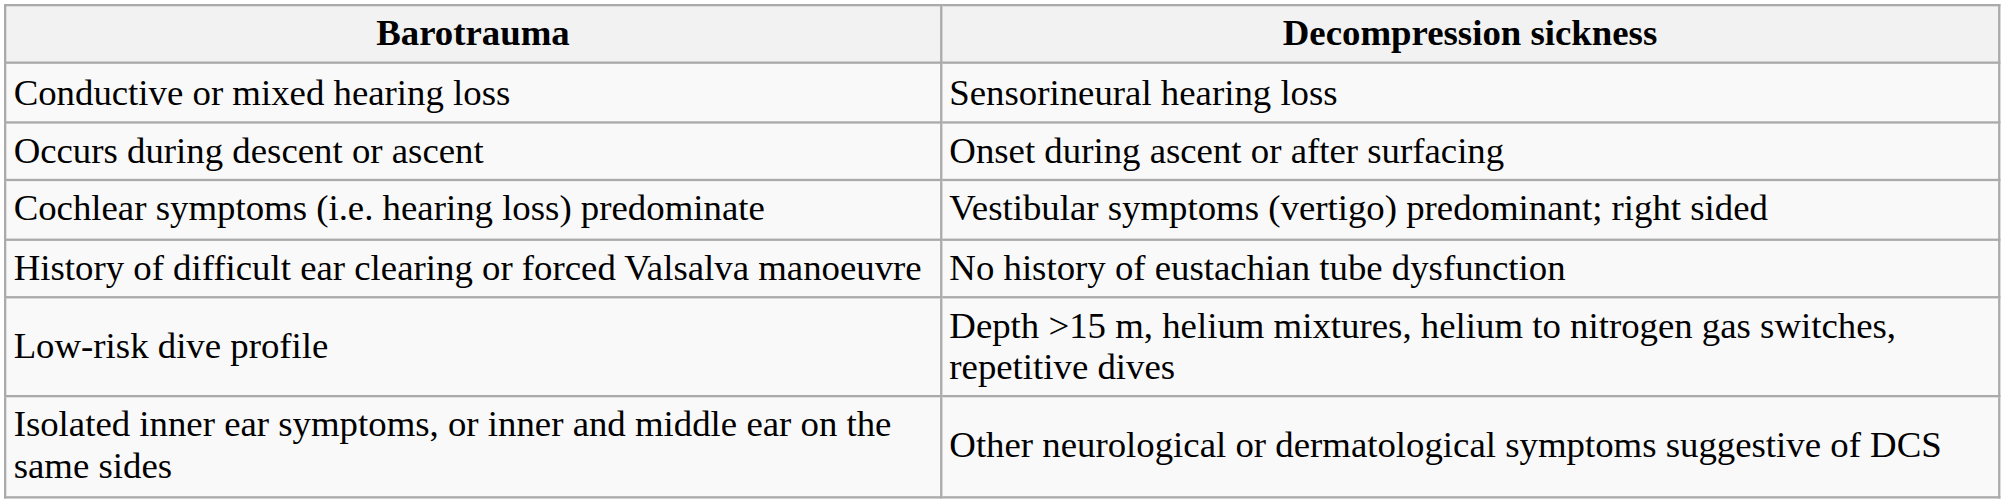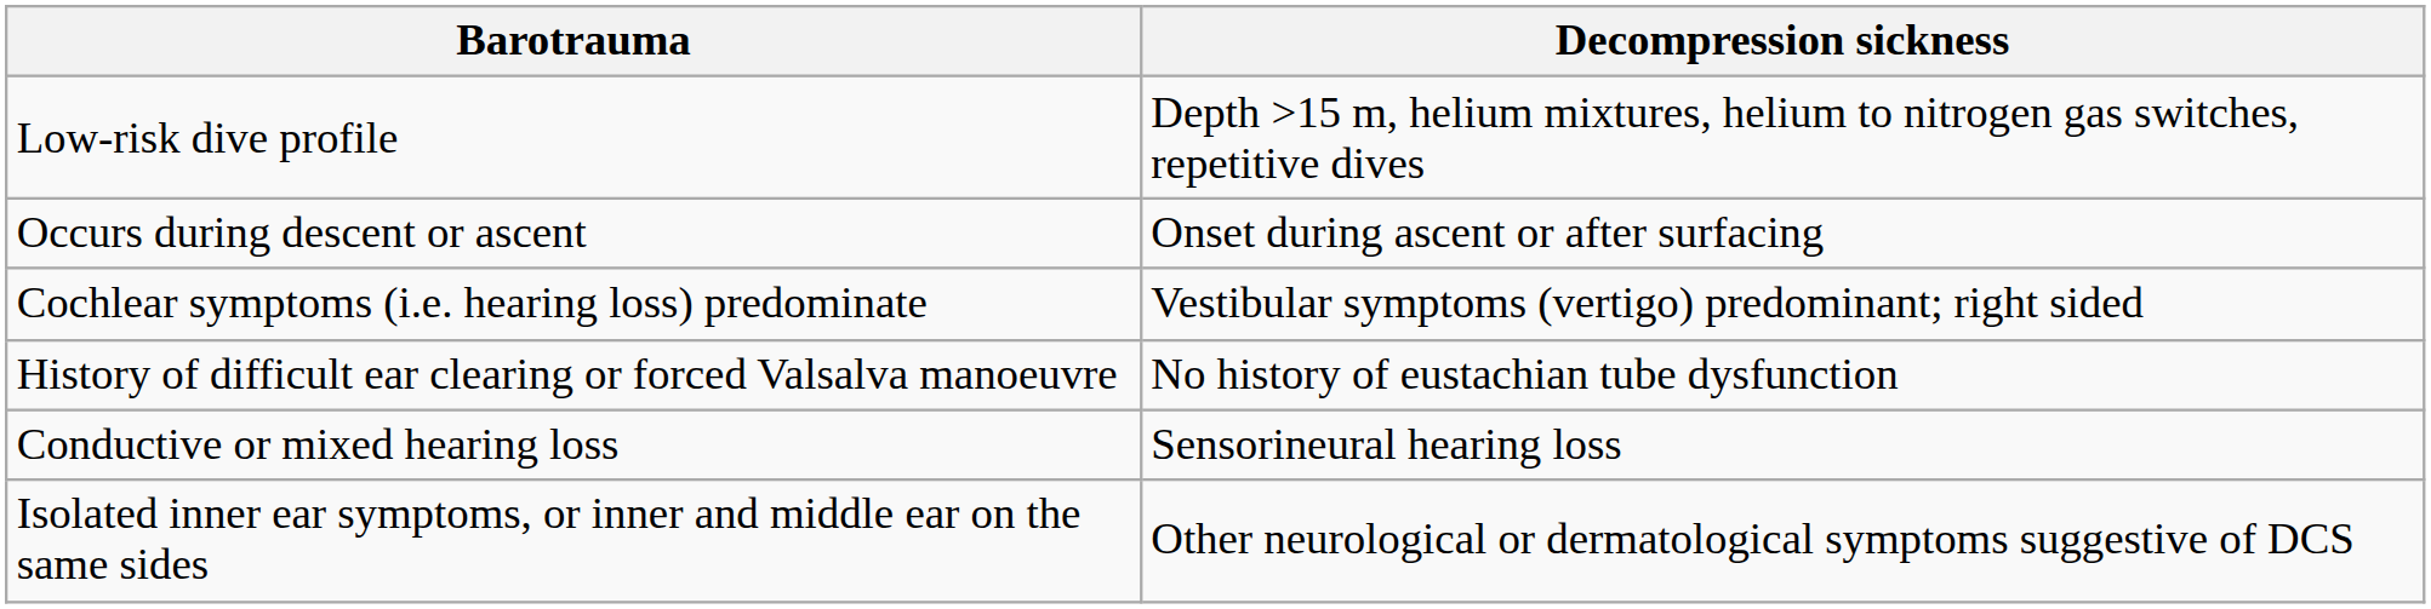rows swapped: Conductive or mixed hearing loss <-> Low-risk dive profile
